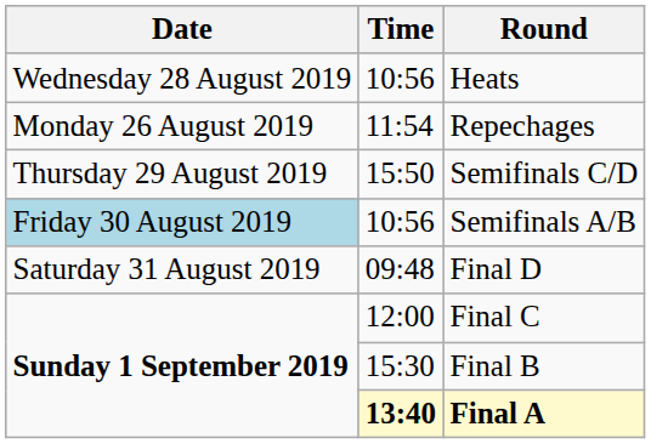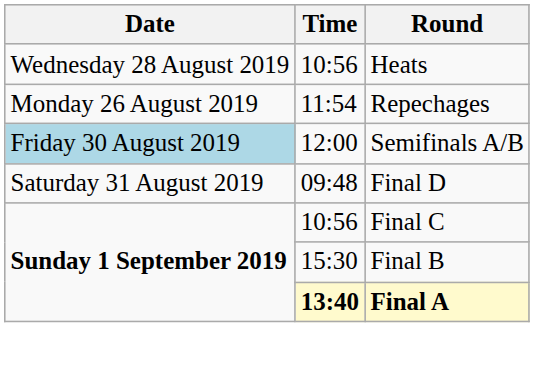- row: Thursday 29 August 2019 | 15:50 | Semifinals C/D
Semifinals A/B | Time: 10:56 -> 12:00
Final C | Time: 12:00 -> 10:56
